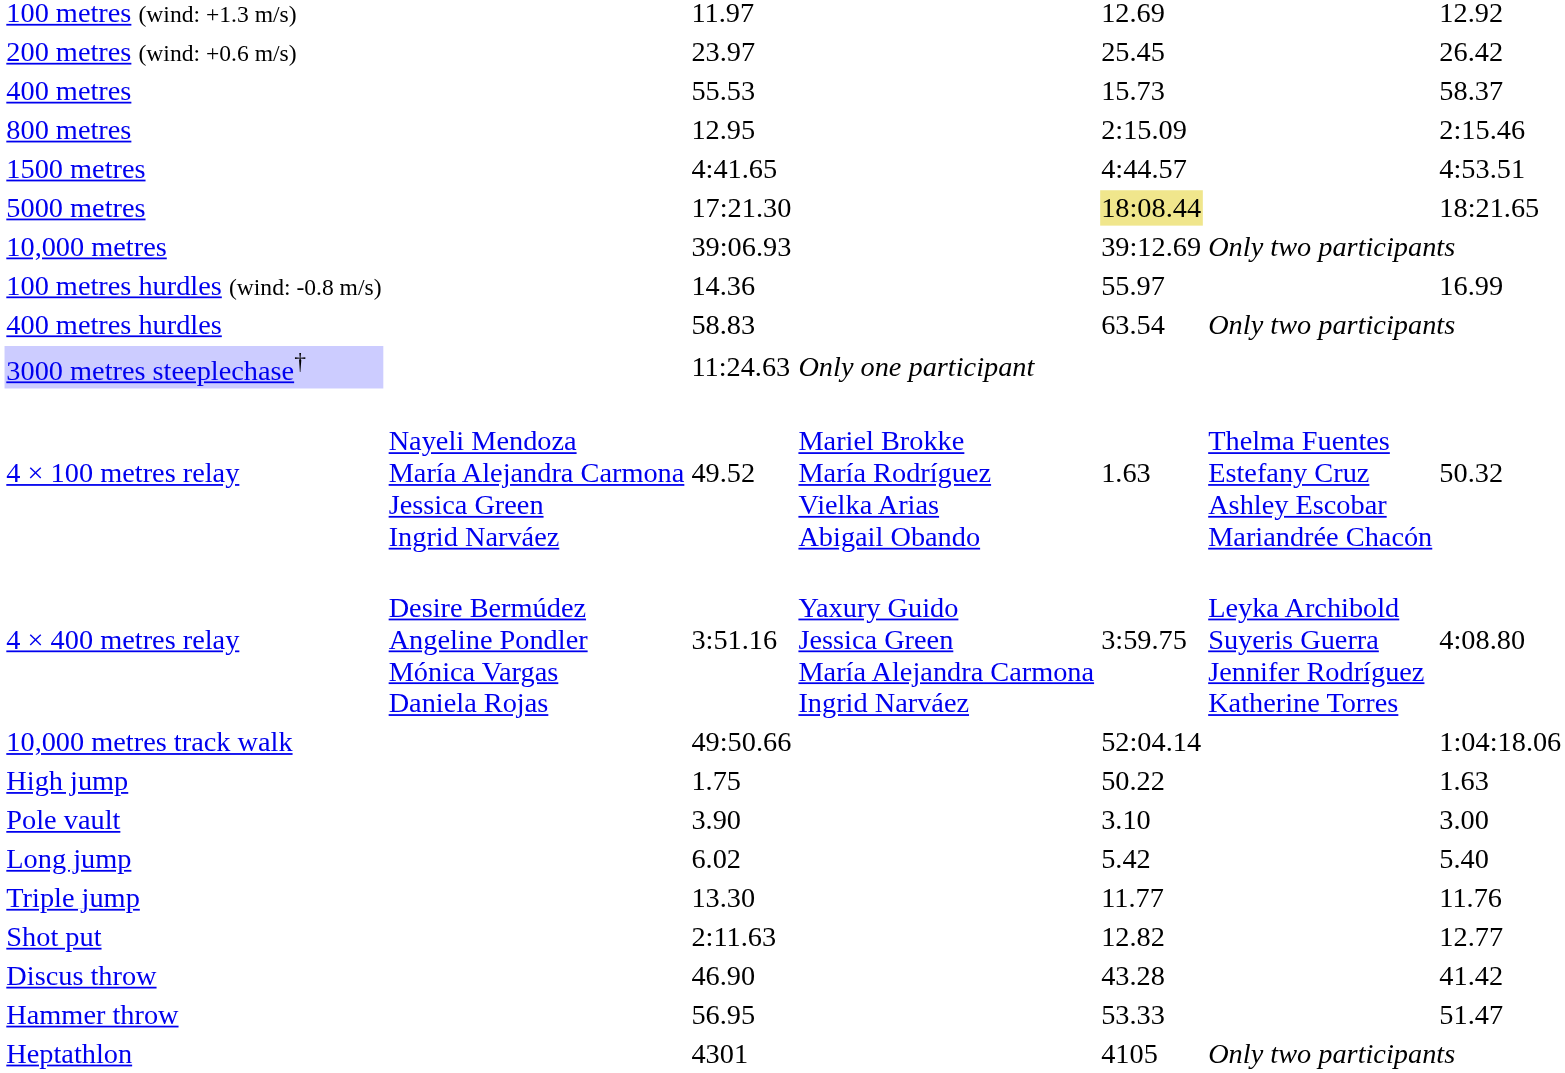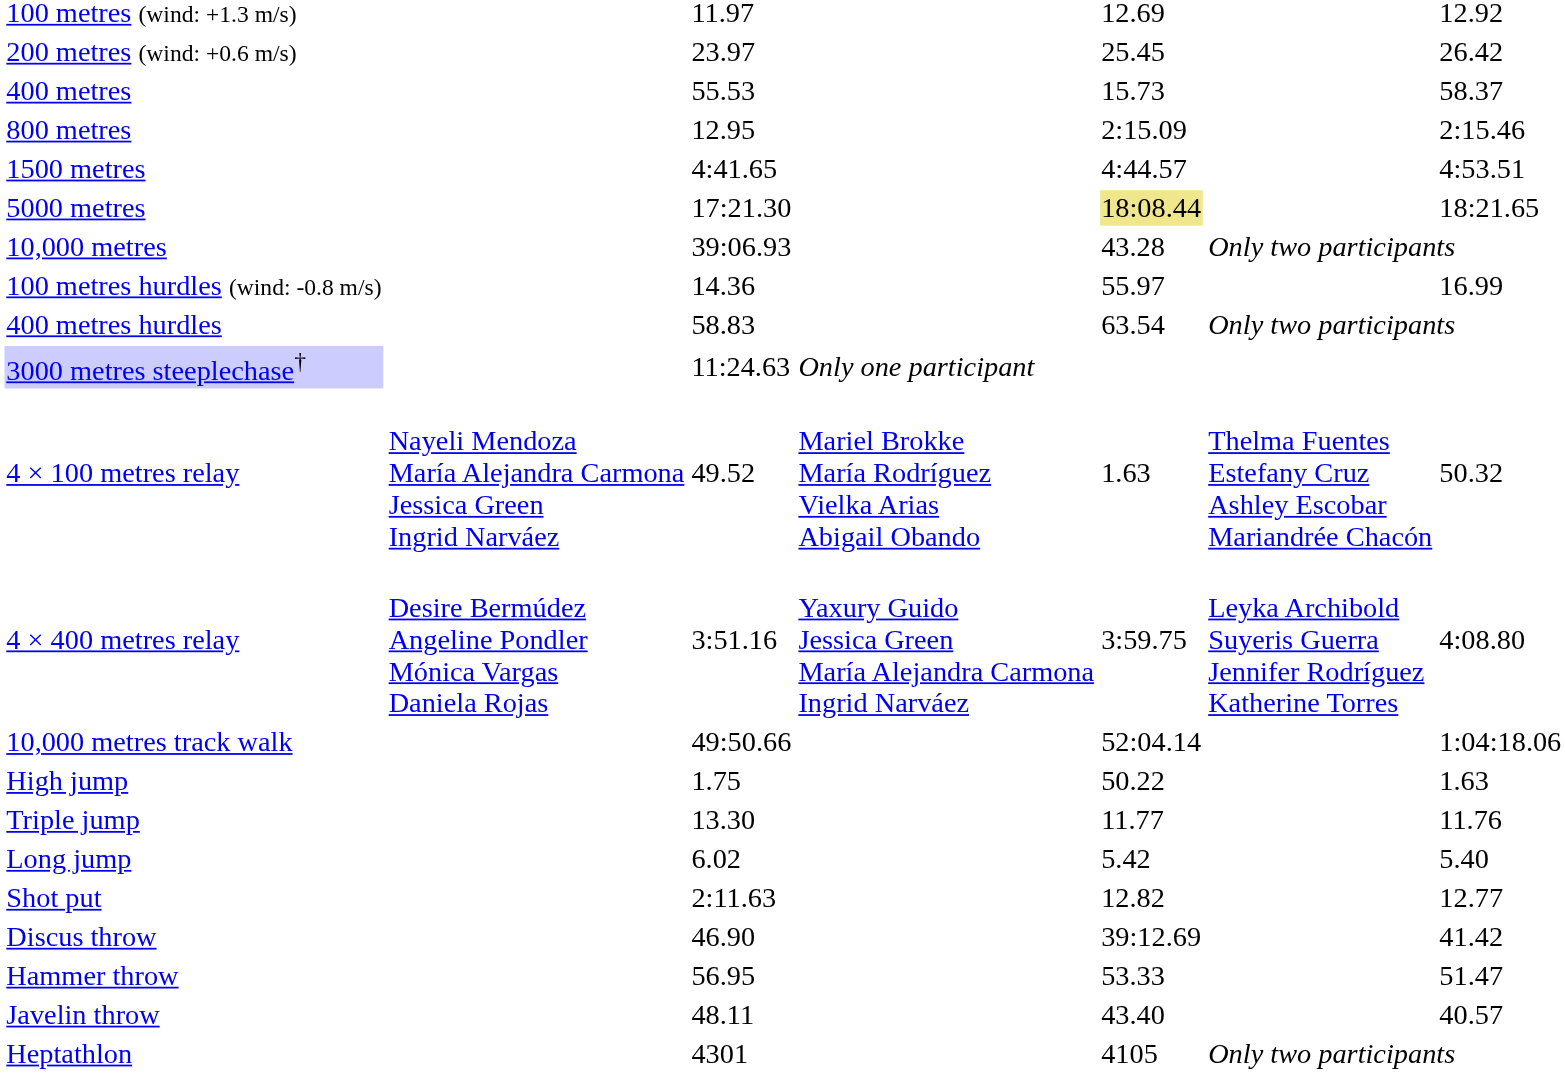10,000 metres | column 5: 39:12.69 -> 43.28
- row: Pole vault | 3.90 | 3.10 | 3.00
rows swapped: Long jump <-> Triple jump
Discus throw | column 5: 43.28 -> 39:12.69
+ row: Javelin throw | 48.11 | 43.40 | 40.57
